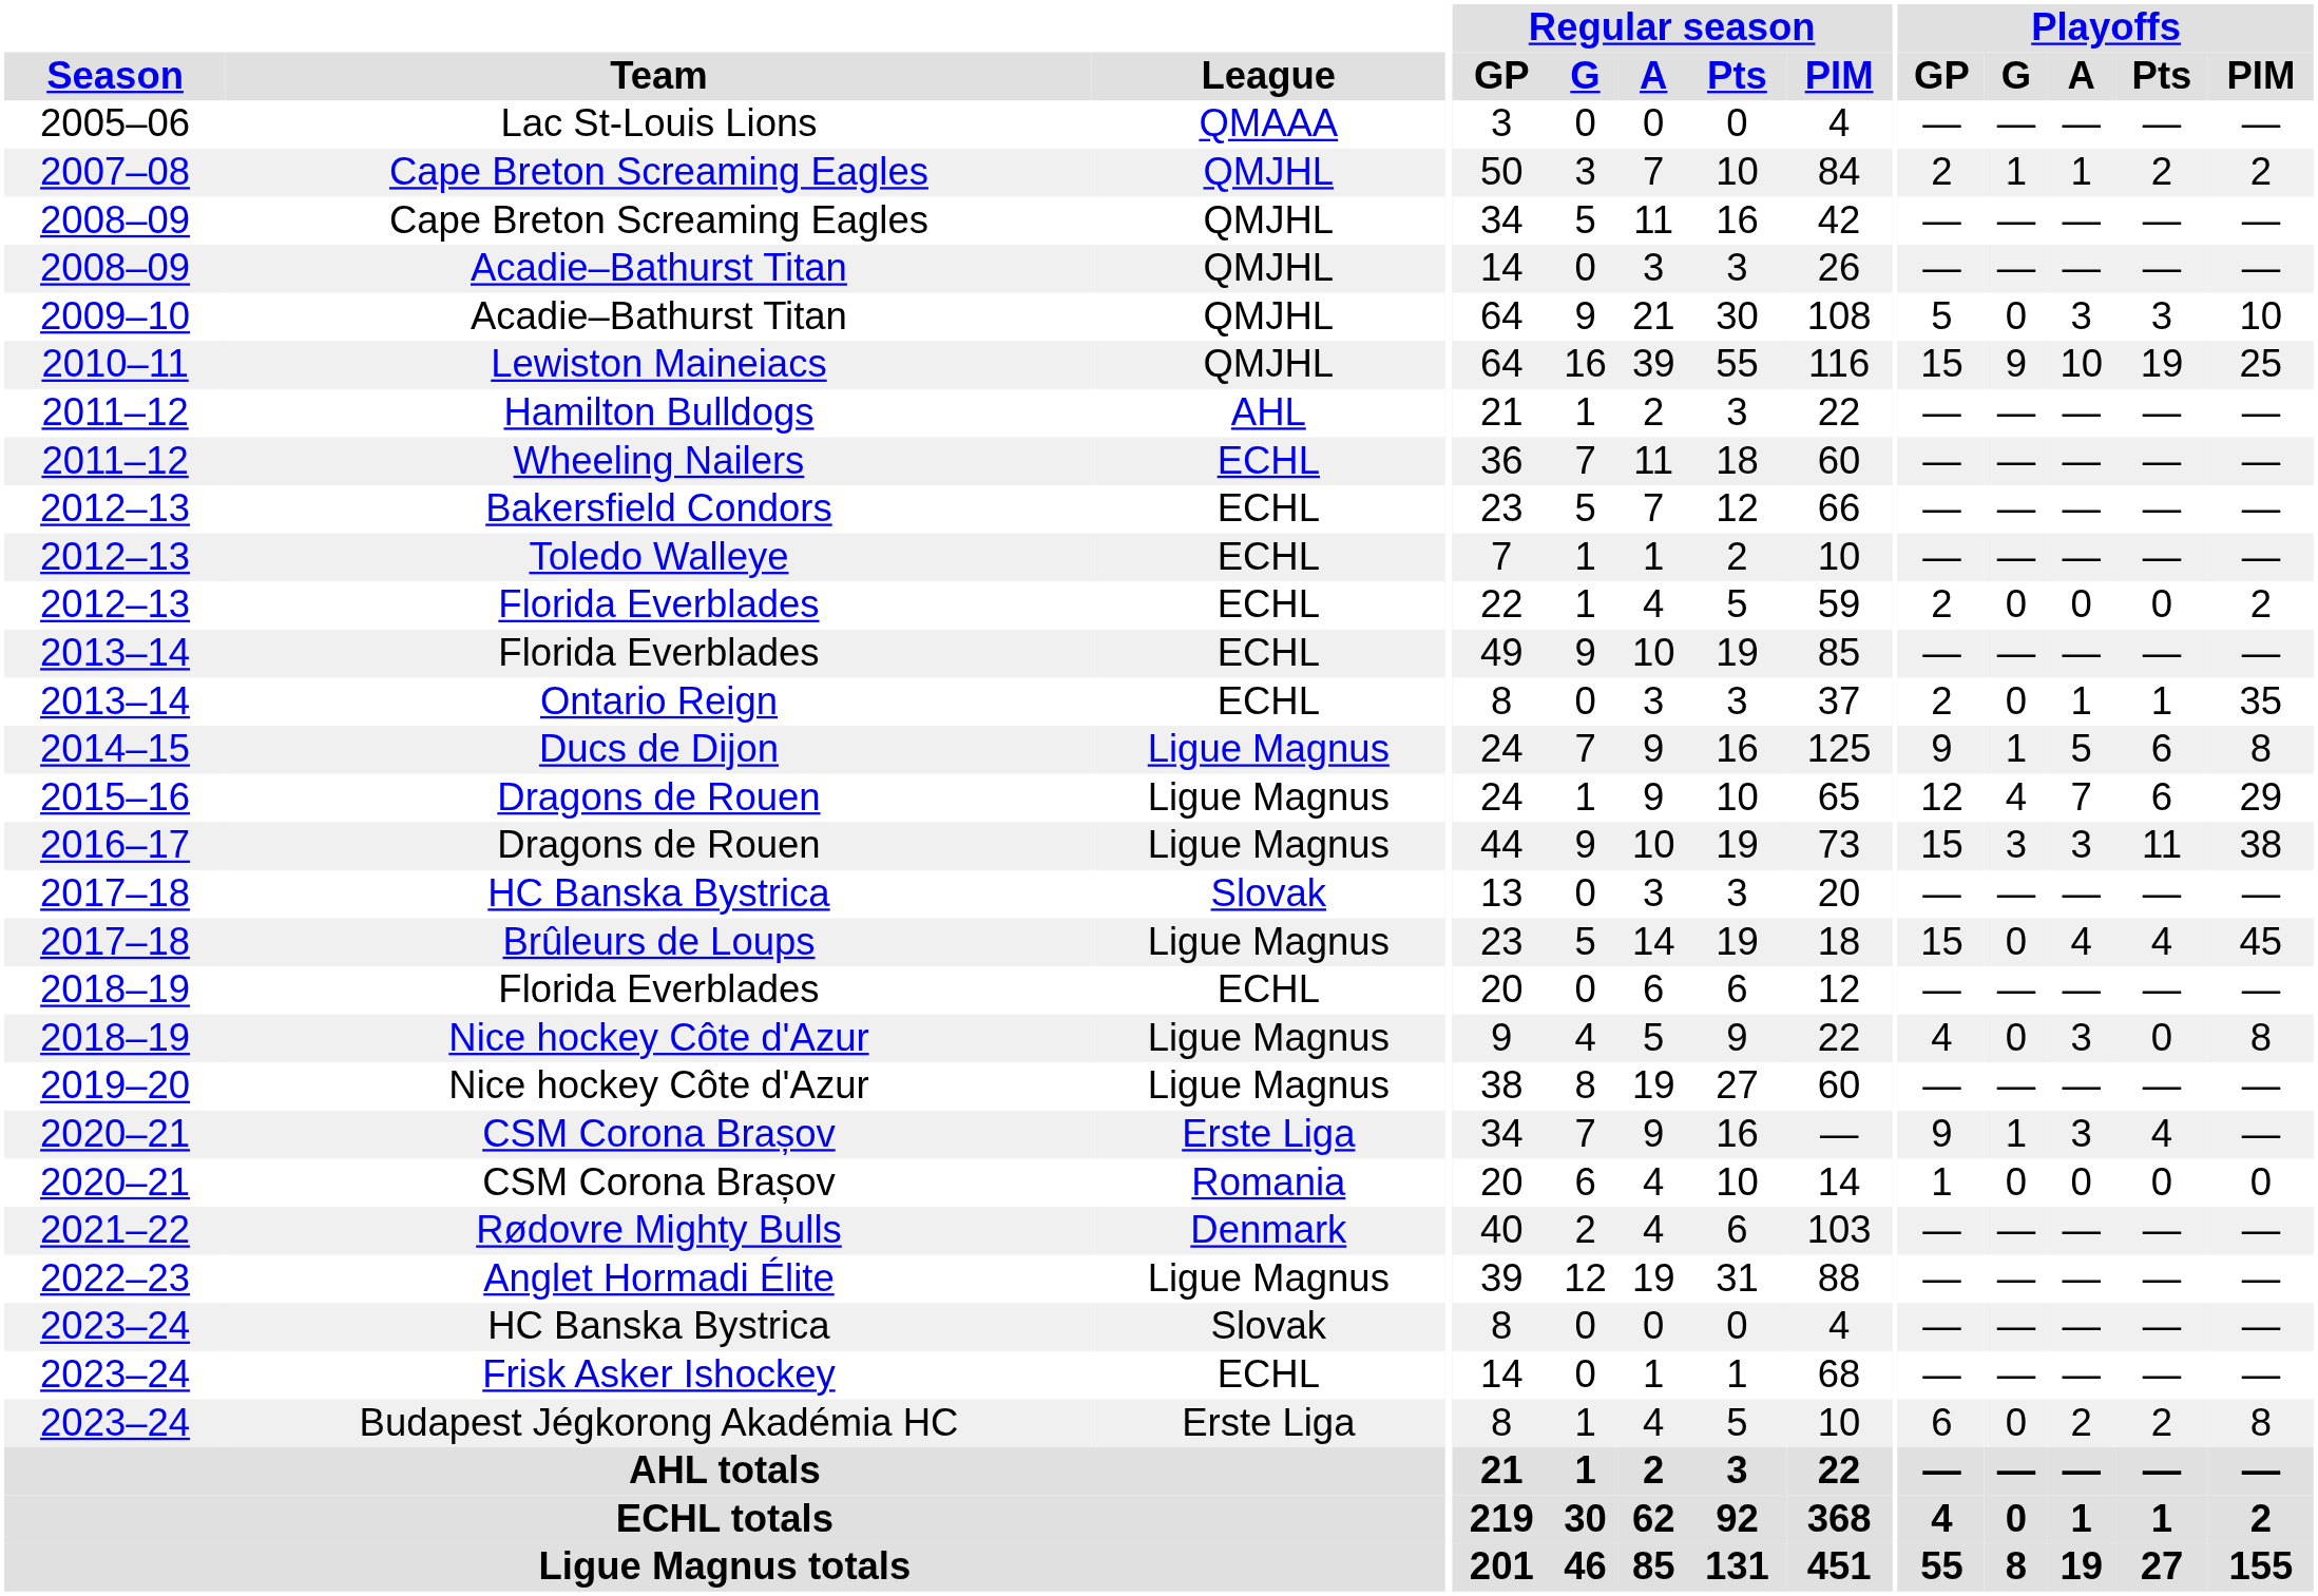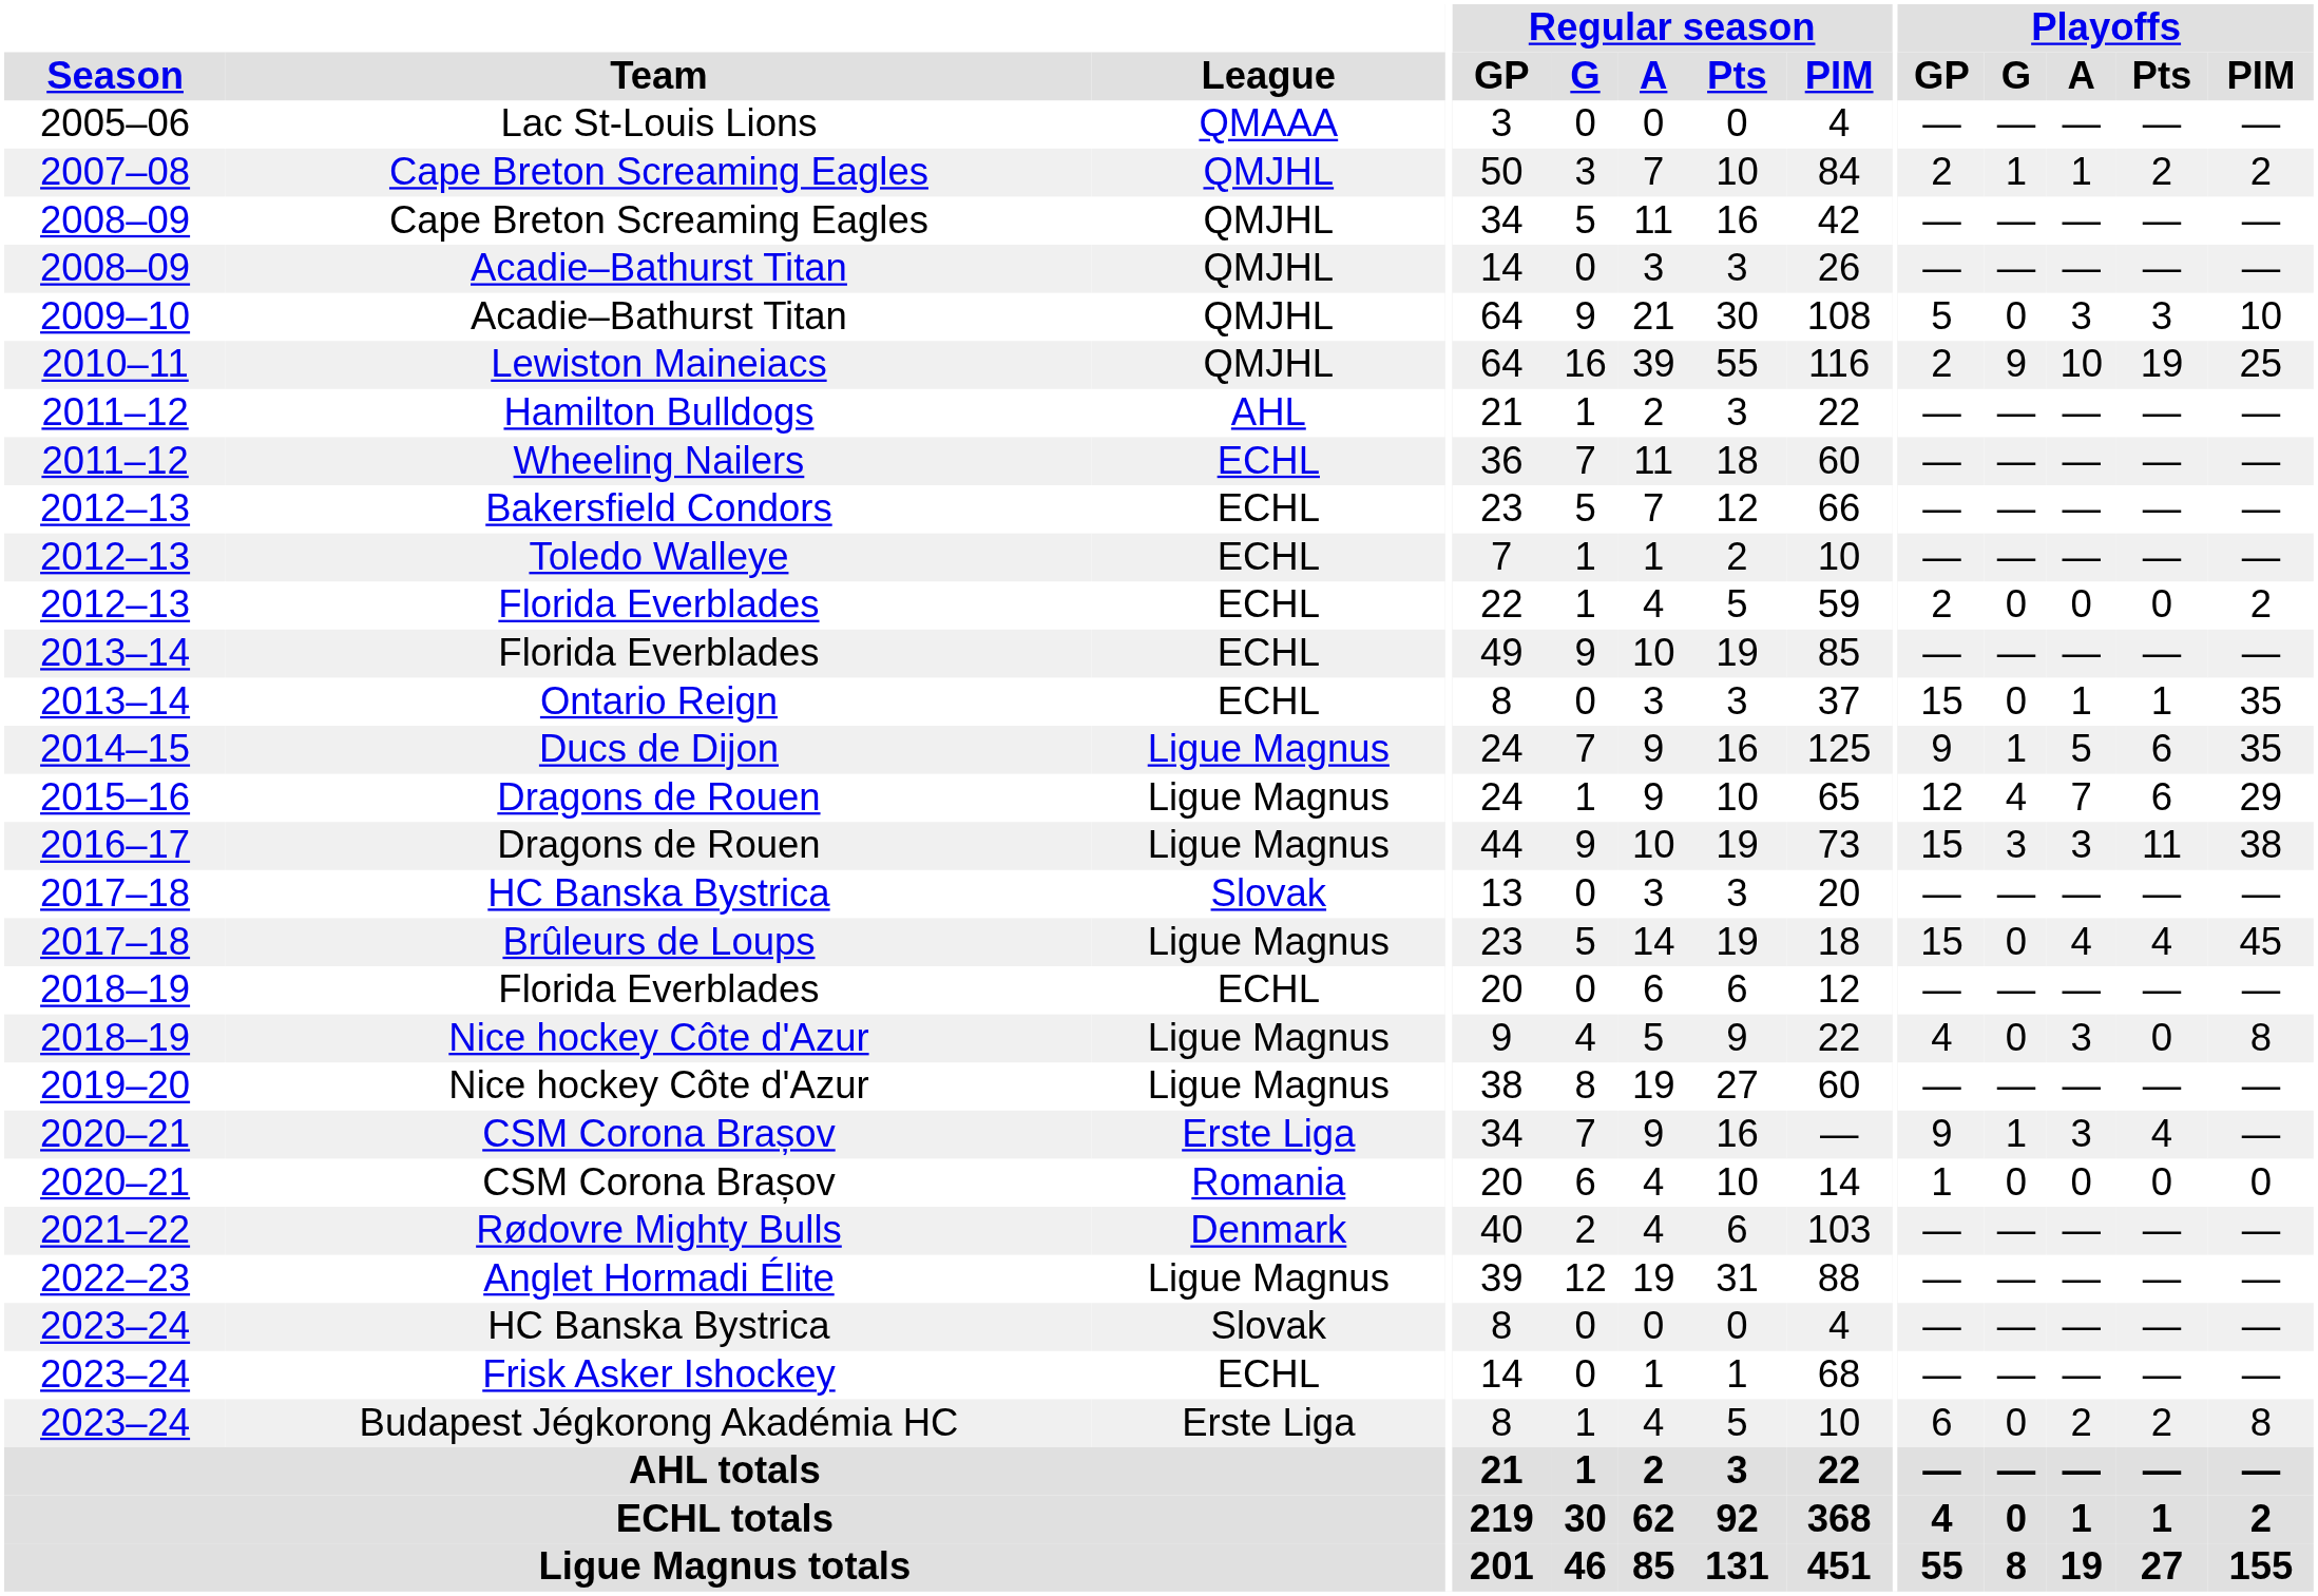Lewiston Maineiacs | Playoffs / GP: 15 -> 2
Ontario Reign | Playoffs / GP: 2 -> 15
Ducs de Dijon | Playoffs / PIM: 8 -> 35
